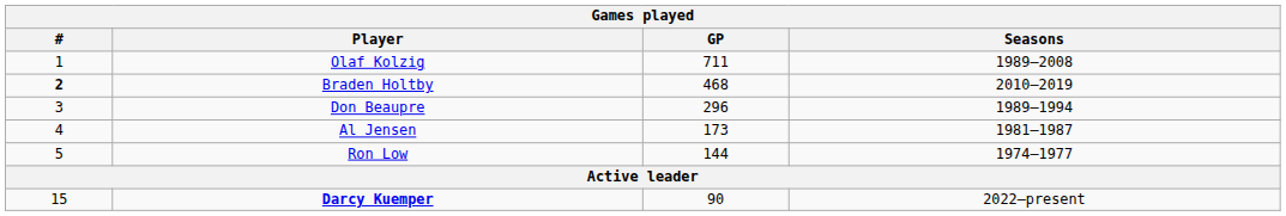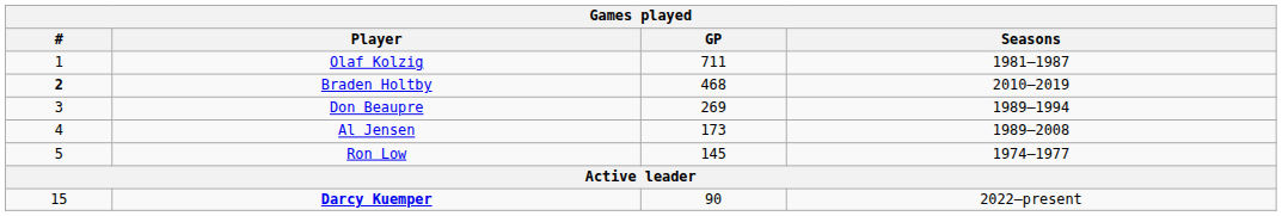Olaf Kolzig | Seasons: 1989–2008 -> 1981–1987
Don Beaupre | GP: 296 -> 269
Al Jensen | Seasons: 1981–1987 -> 1989–2008
Ron Low | GP: 144 -> 145
